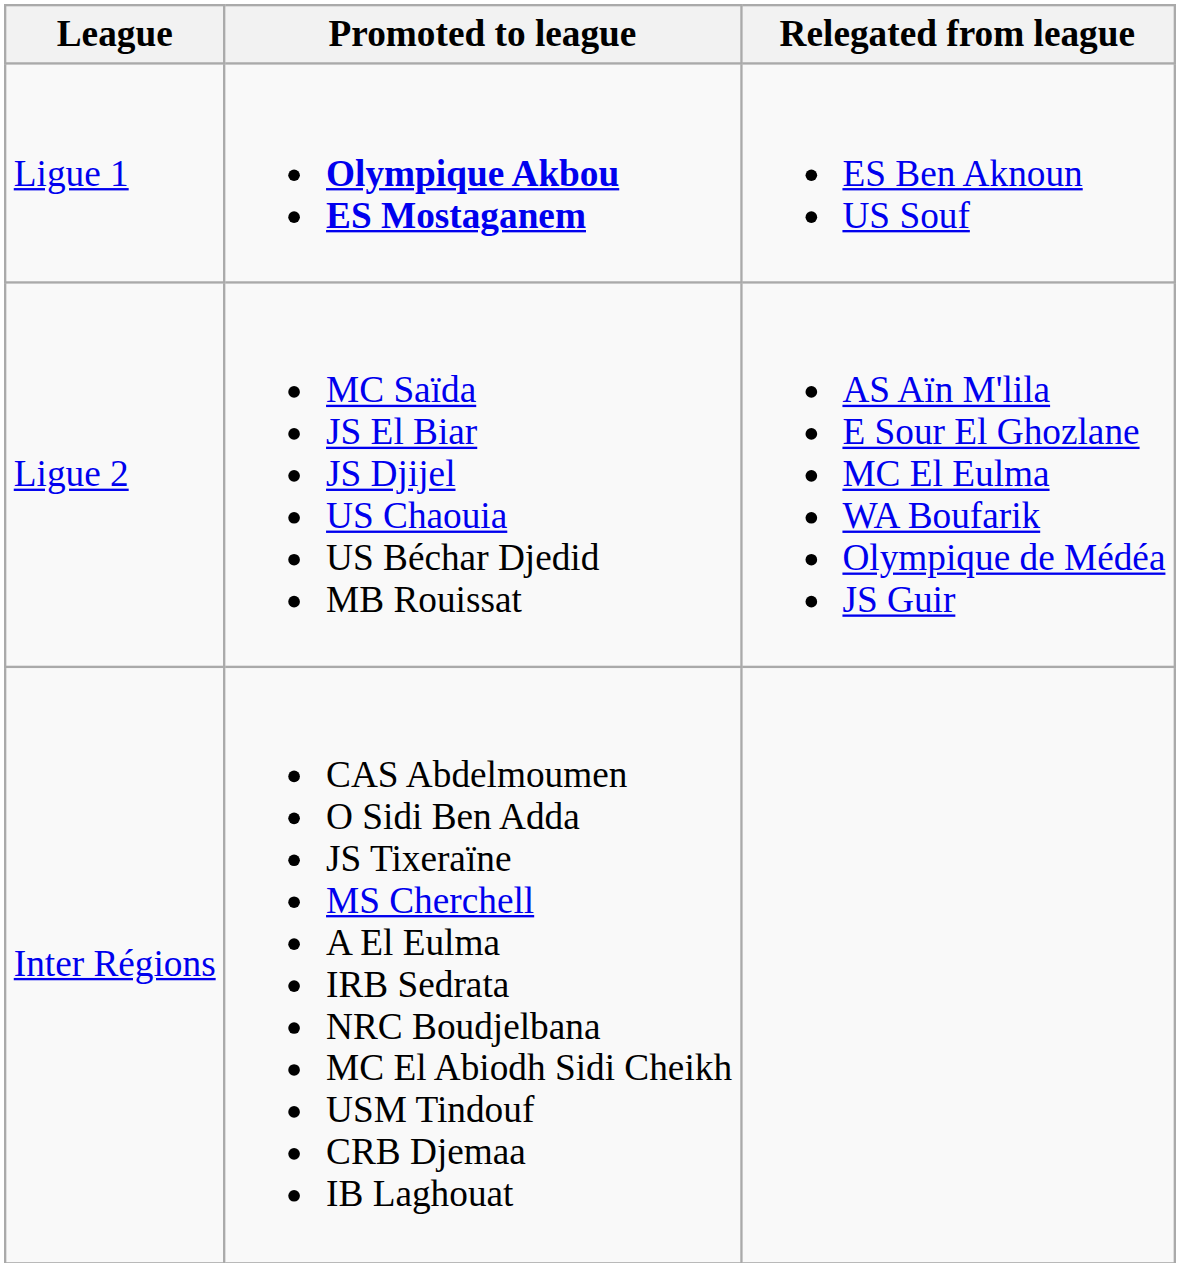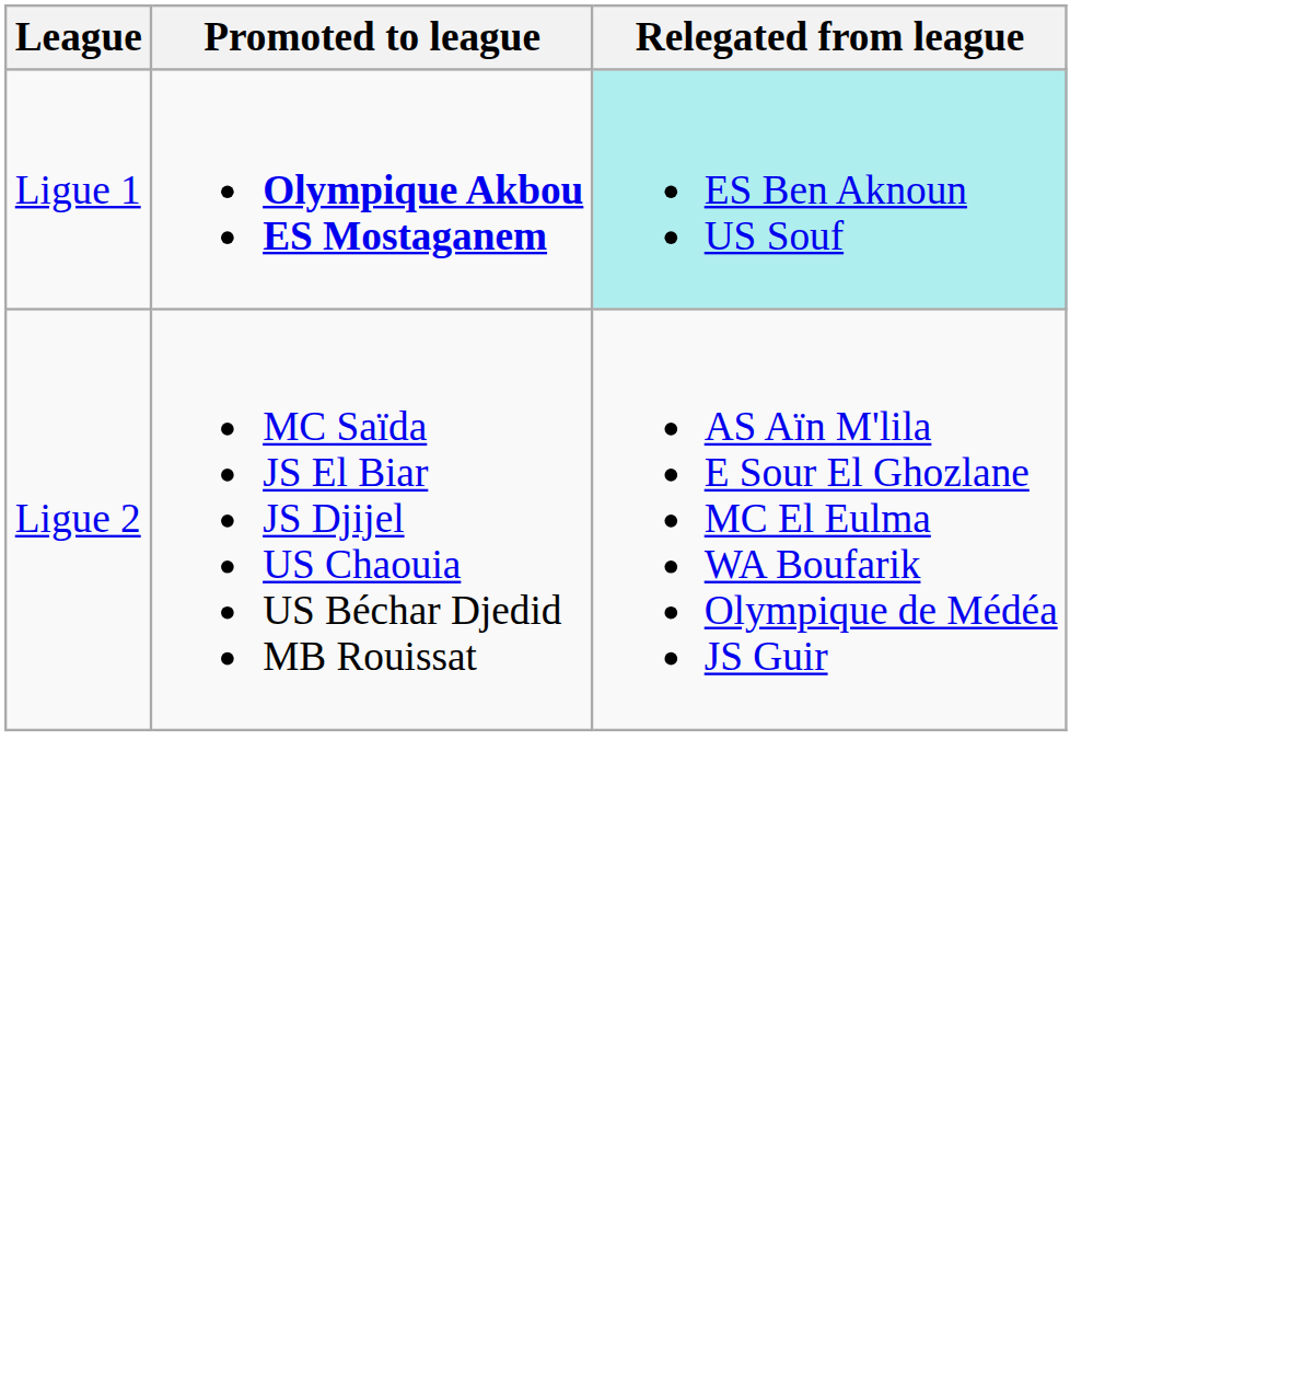Ligue 1 | Relegated from league: no background -> paleturquoise background
- row: Inter Régions | CAS Abdelmoumen O Sidi Ben Adda JS Tixeraïne MS Cherchell A El Eulma IRB Sedrata NRC Boudjelbana MC El Abiodh Sidi Cheikh USM Tindouf CRB Djemaa IB Laghouat
